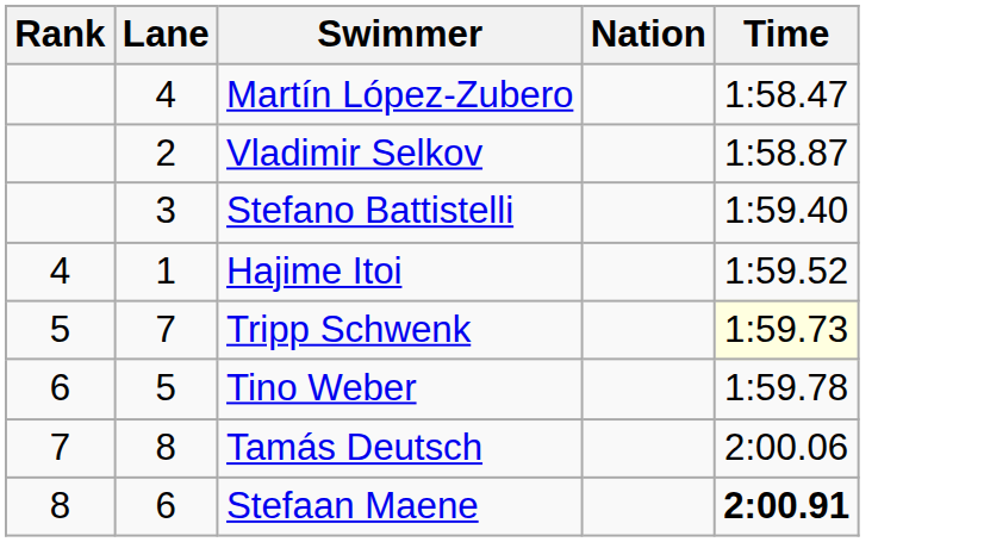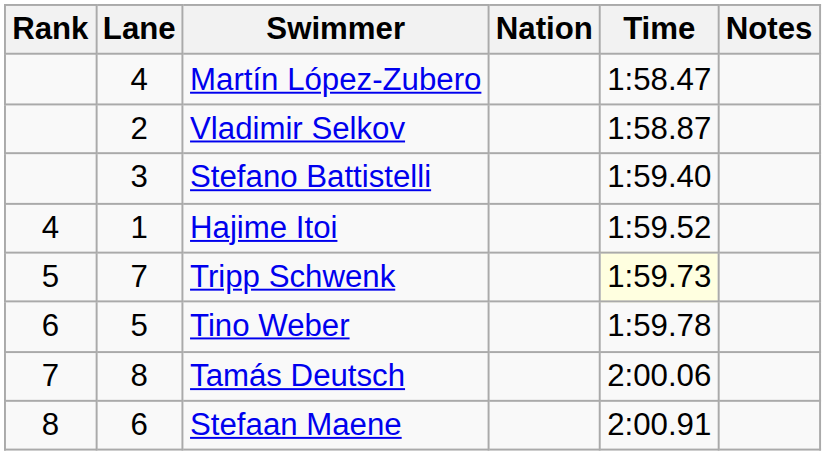+ column: Notes
Stefaan Maene | Time: bold -> normal
